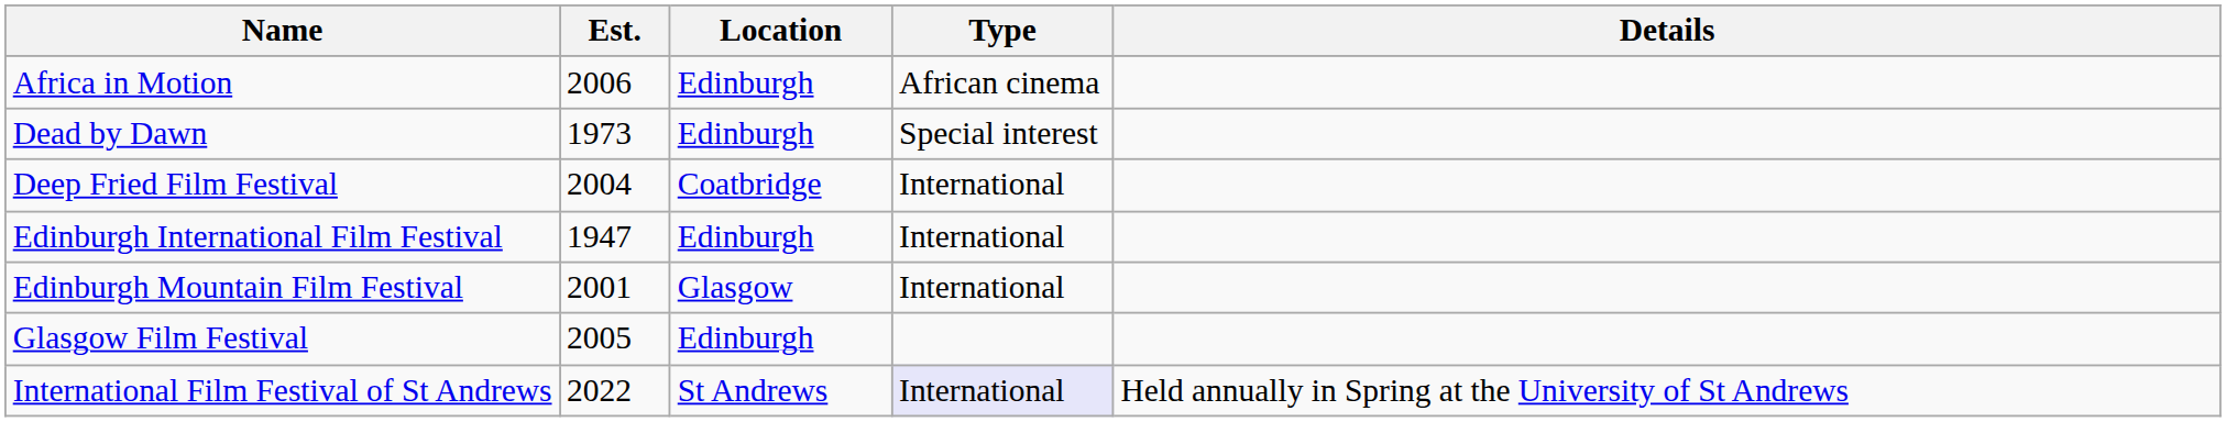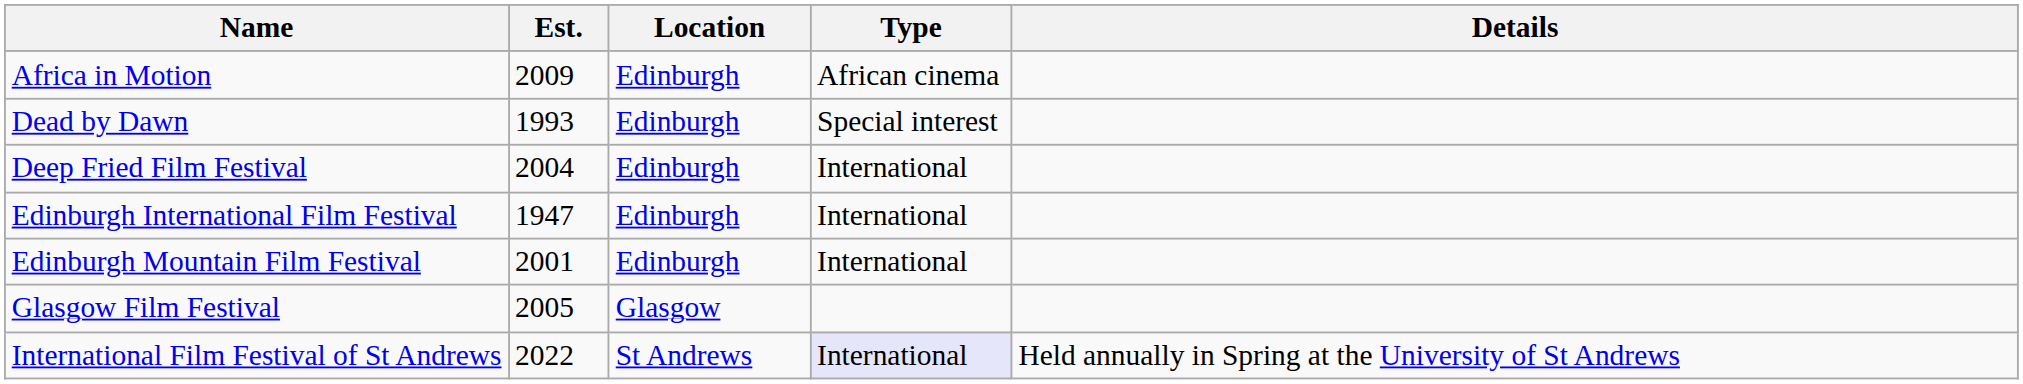Africa in Motion | Est.: 2006 -> 2009
Dead by Dawn | Est.: 1973 -> 1993
Deep Fried Film Festival | Location: Coatbridge -> Edinburgh
Edinburgh Mountain Film Festival | Location: Glasgow -> Edinburgh
Glasgow Film Festival | Location: Edinburgh -> Glasgow
